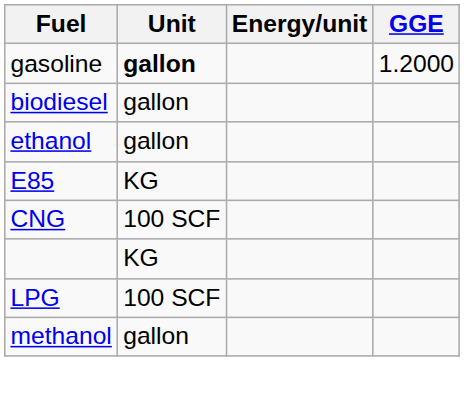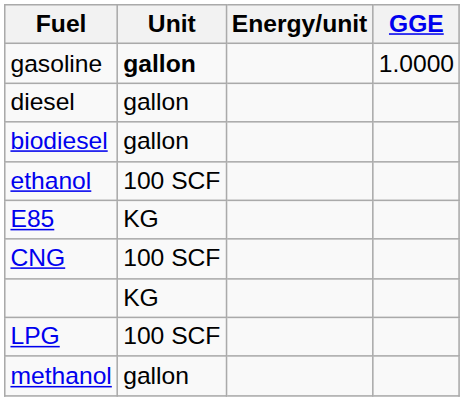gasoline | GGE: 1.2000 -> 1.0000
+ row: diesel | gallon
ethanol | Unit: gallon -> 100 SCF
